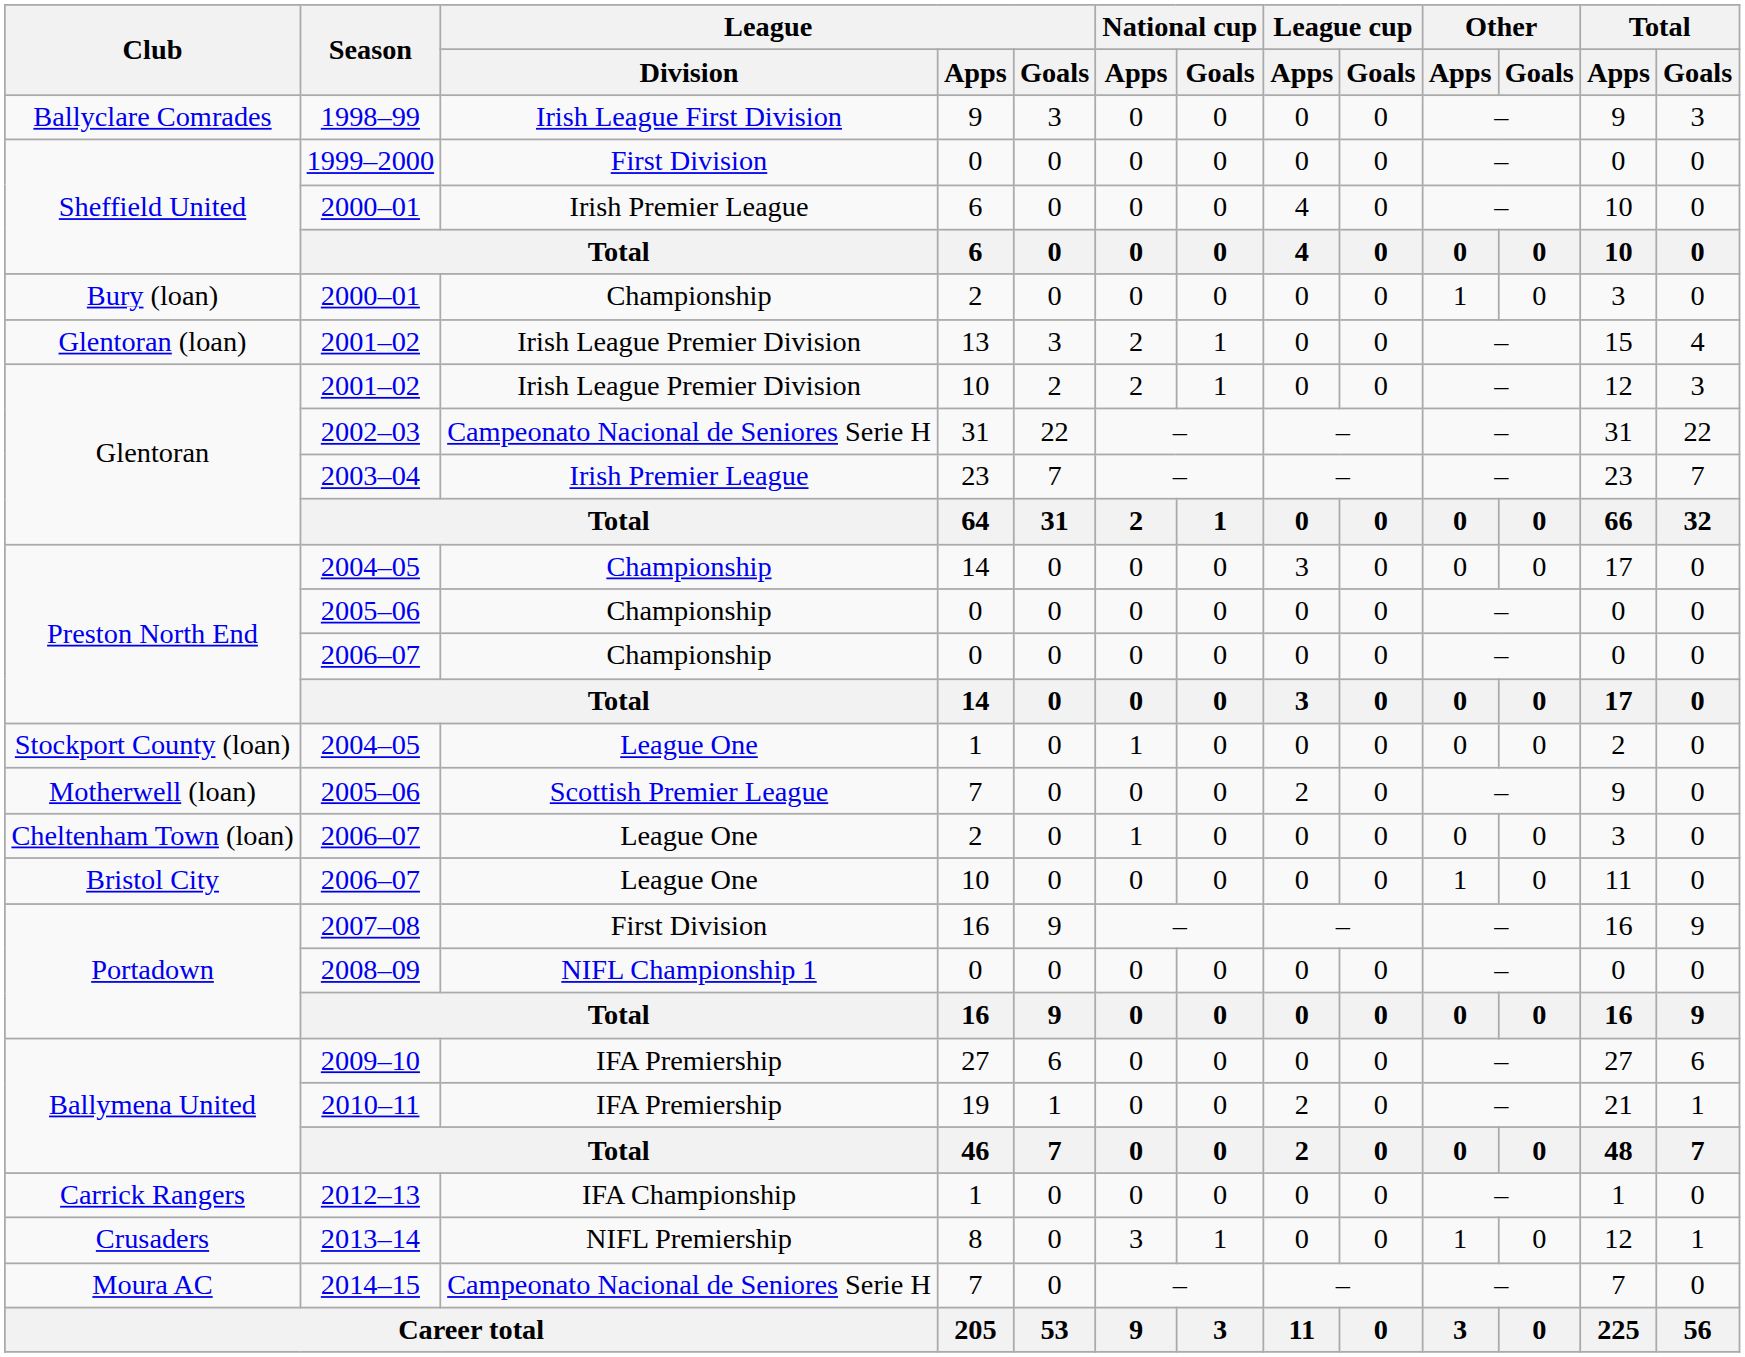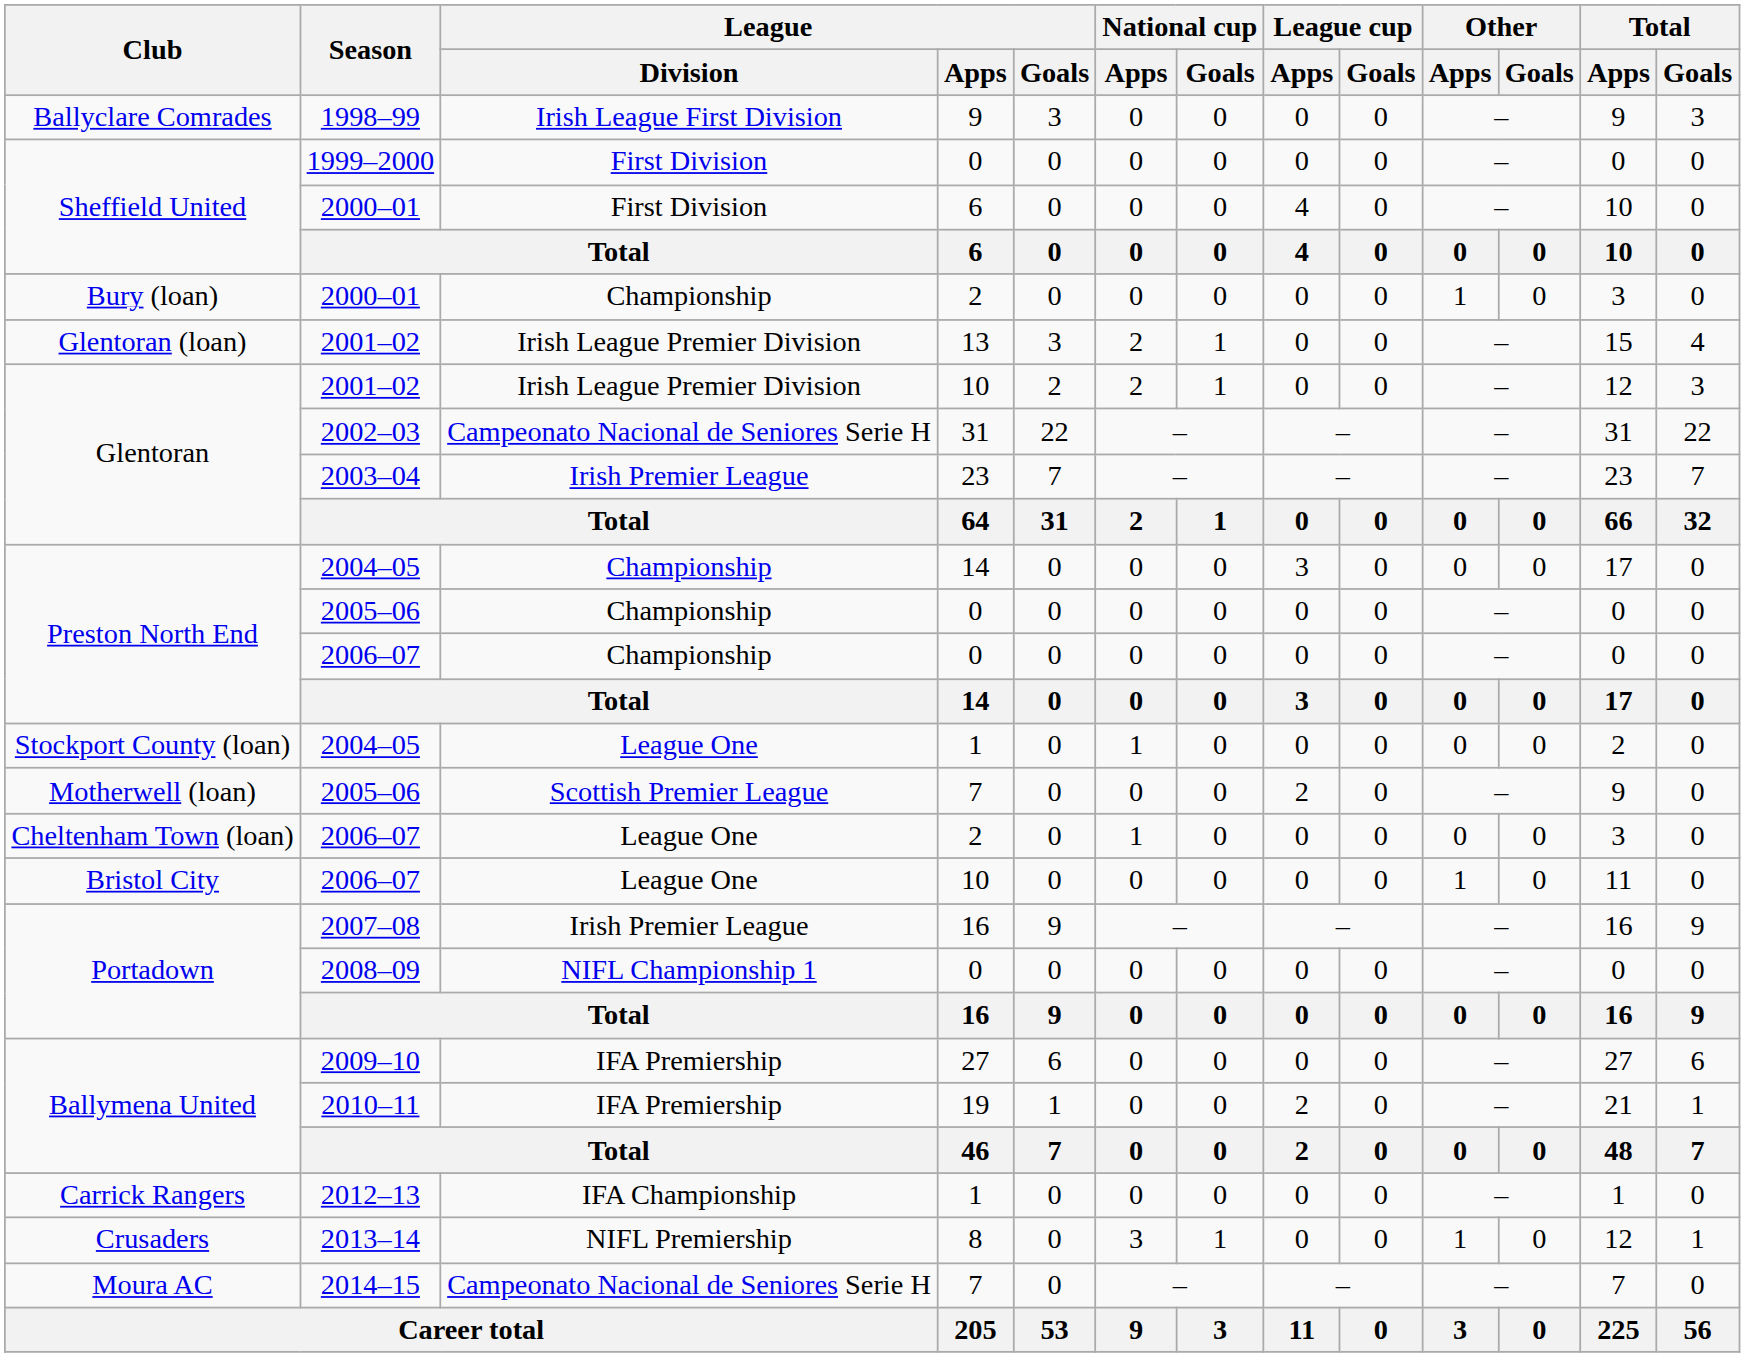Sheffield United / 2000–01 | League / Division: Irish Premier League -> First Division
2007–08 | League / Division: First Division -> Irish Premier League
